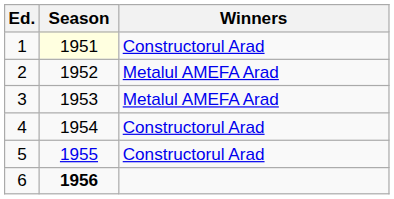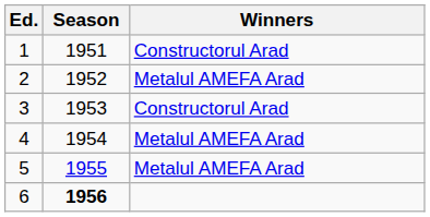1 | Season: lightyellow background -> no background
3 | Winners: Metalul AMEFA Arad -> Constructorul Arad
4 | Winners: Constructorul Arad -> Metalul AMEFA Arad
5 | Winners: Constructorul Arad -> Metalul AMEFA Arad
